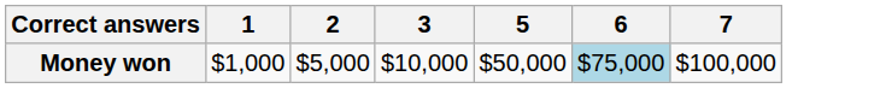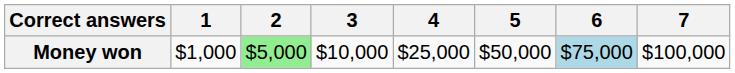+ column: 4 | $25,000
Money won | 2: no background -> lightgreen background
